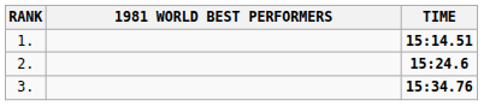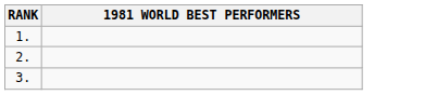- column: TIME | 15:14.51 | 15:24.6 | 15:34.76
